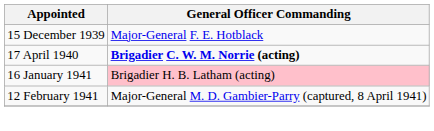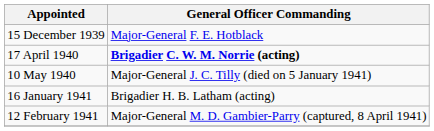+ row: 10 May 1940 | Major-General J. C. Tilly (died on 5 January 1941)
16 January 1941 | General Officer Commanding: pink background -> no background
